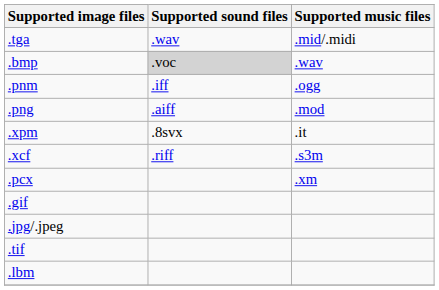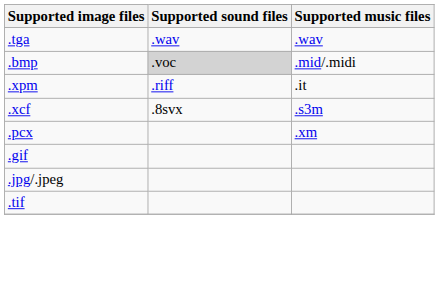.tga | Supported music files: .mid/.midi -> .wav
.bmp | Supported music files: .wav -> .mid/.midi
- row: .pnm | .iff | .ogg
- row: .png | .aiff | .mod
.xpm | Supported sound files: .8svx -> .riff
.xcf | Supported sound files: .riff -> .8svx
- row: .lbm
